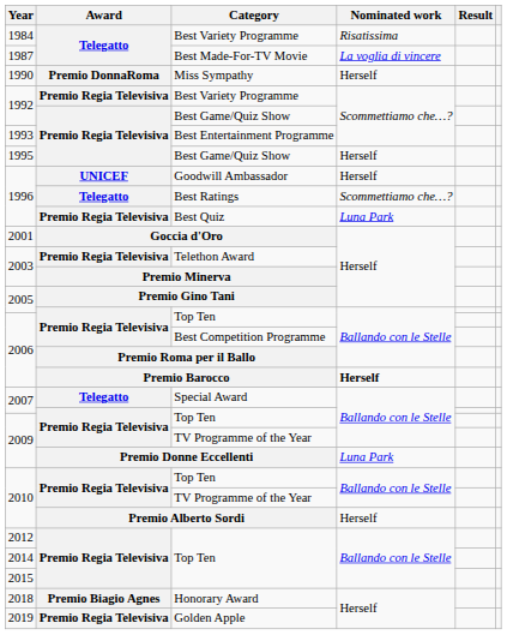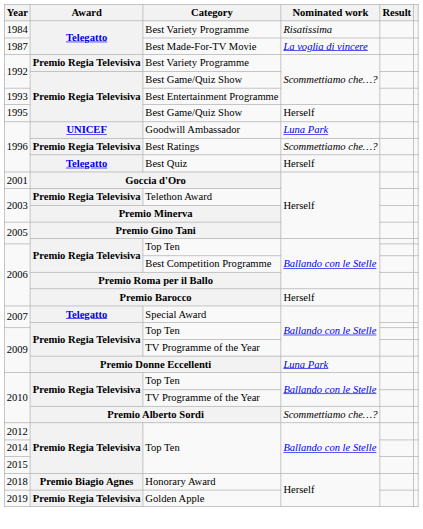- row: 1990 | Premio DonnaRoma | Miss Sympathy | Herself
Goodwill Ambassador | Nominated work: Herself -> Luna Park
Best Ratings | Award: Telegatto -> Premio Regia Televisiva
Best Quiz | Award: Premio Regia Televisiva -> Telegatto
Best Quiz | Nominated work: Luna Park -> Herself
Premio Barocco | Nominated work: bold -> normal
Premio Alberto Sordi | Nominated work: Herself -> Scommettiamo che…?
